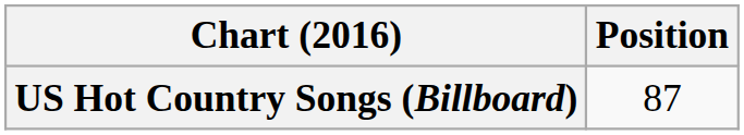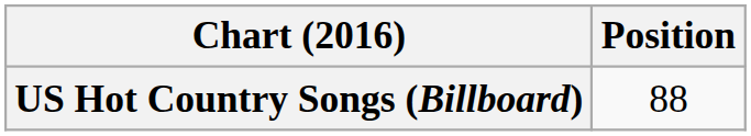US Hot Country Songs (Billboard) | Position: 87 -> 88
